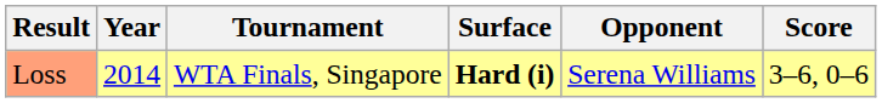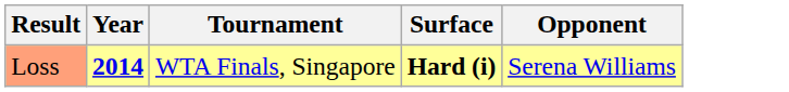- column: Score | 3–6, 0–6
Loss | Year: normal -> bold
